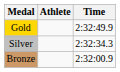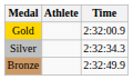Gold | Time: 2:32:49.9 -> 2:32:00.9
Bronze | Time: 2:32:00.9 -> 2:32:49.9
